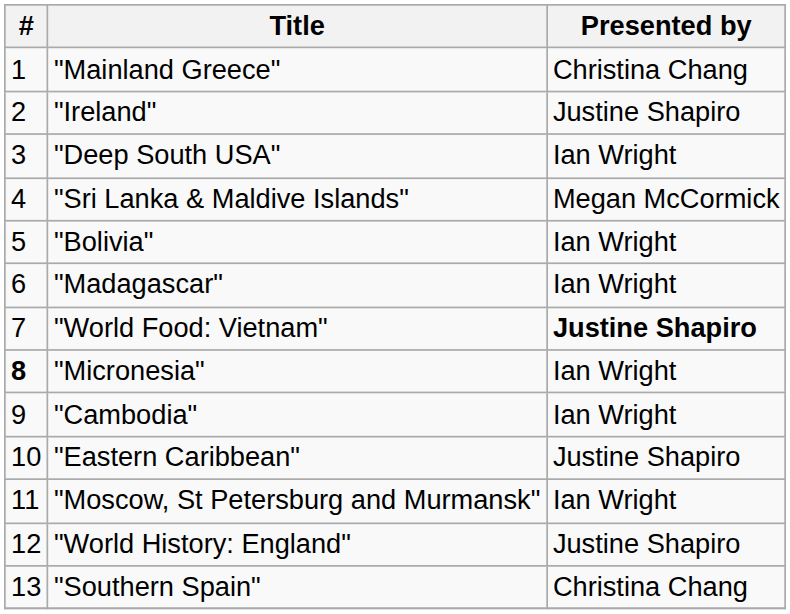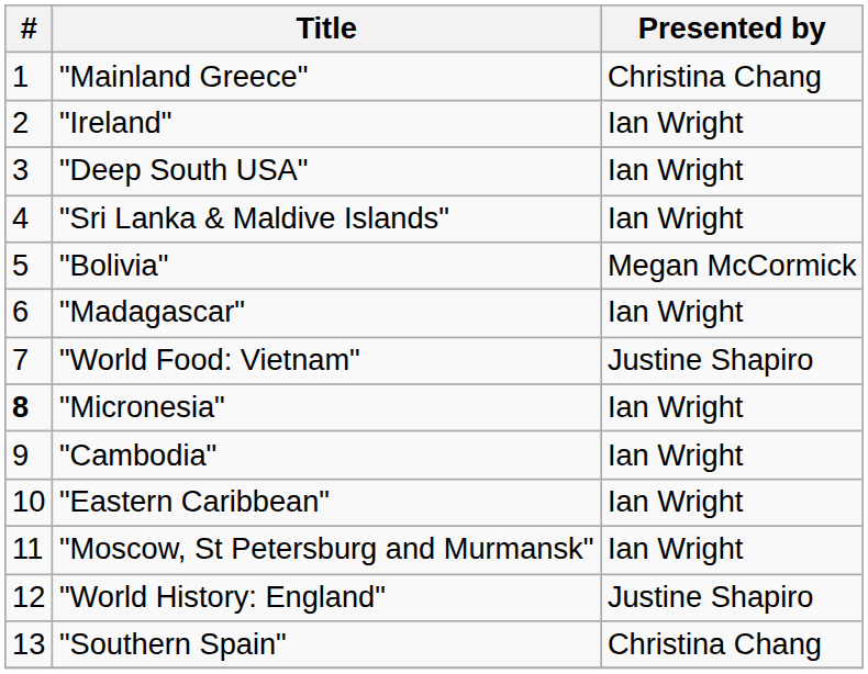"Ireland" | Presented by: Justine Shapiro -> Ian Wright
"Sri Lanka & Maldive Islands" | Presented by: Megan McCormick -> Ian Wright
"Bolivia" | Presented by: Ian Wright -> Megan McCormick
"World Food: Vietnam" | Presented by: bold -> normal
"Eastern Caribbean" | Presented by: Justine Shapiro -> Ian Wright
